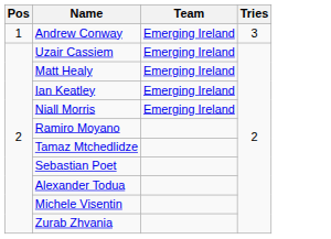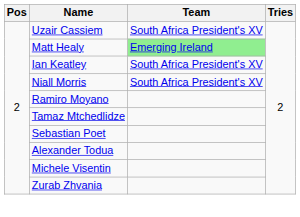- row: 1 | Andrew Conway | Emerging Ireland | 3
Uzair Cassiem | Team: Emerging Ireland -> South Africa President's XV
Matt Healy | Team: no background -> lightgreen background
Ian Keatley | Team: Emerging Ireland -> South Africa President's XV
Niall Morris | Team: Emerging Ireland -> South Africa President's XV
